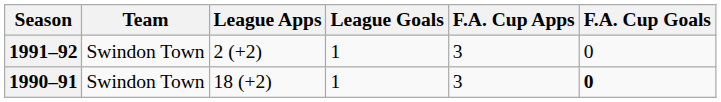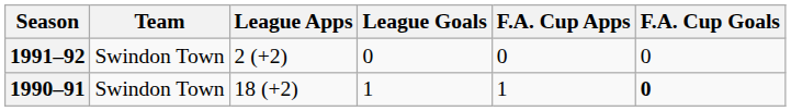1991–92 | League Goals: 1 -> 0
1991–92 | F.A. Cup Apps: 3 -> 0
1990–91 | F.A. Cup Apps: 3 -> 1
